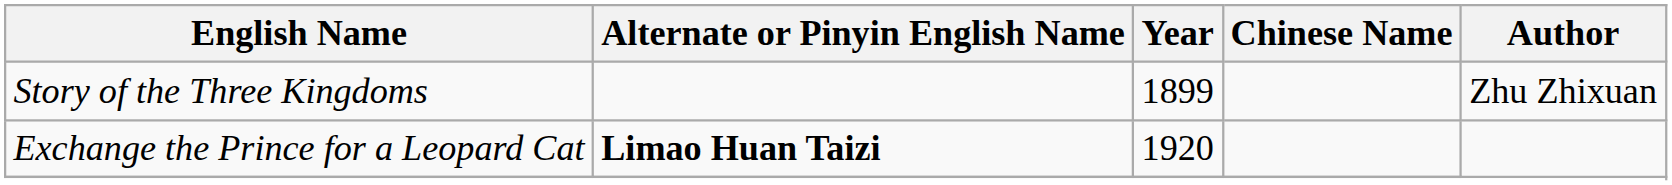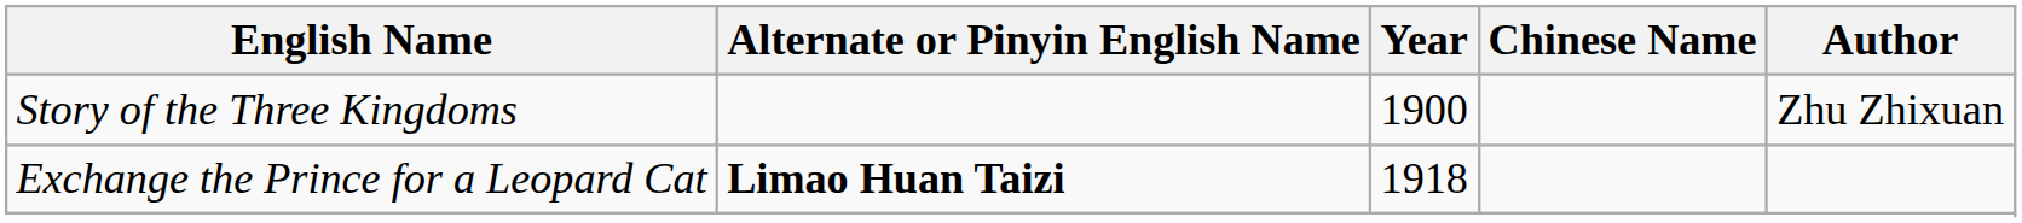Story of the Three Kingdoms | Year: 1899 -> 1900
Exchange the Prince for a Leopard Cat | Year: 1920 -> 1918
